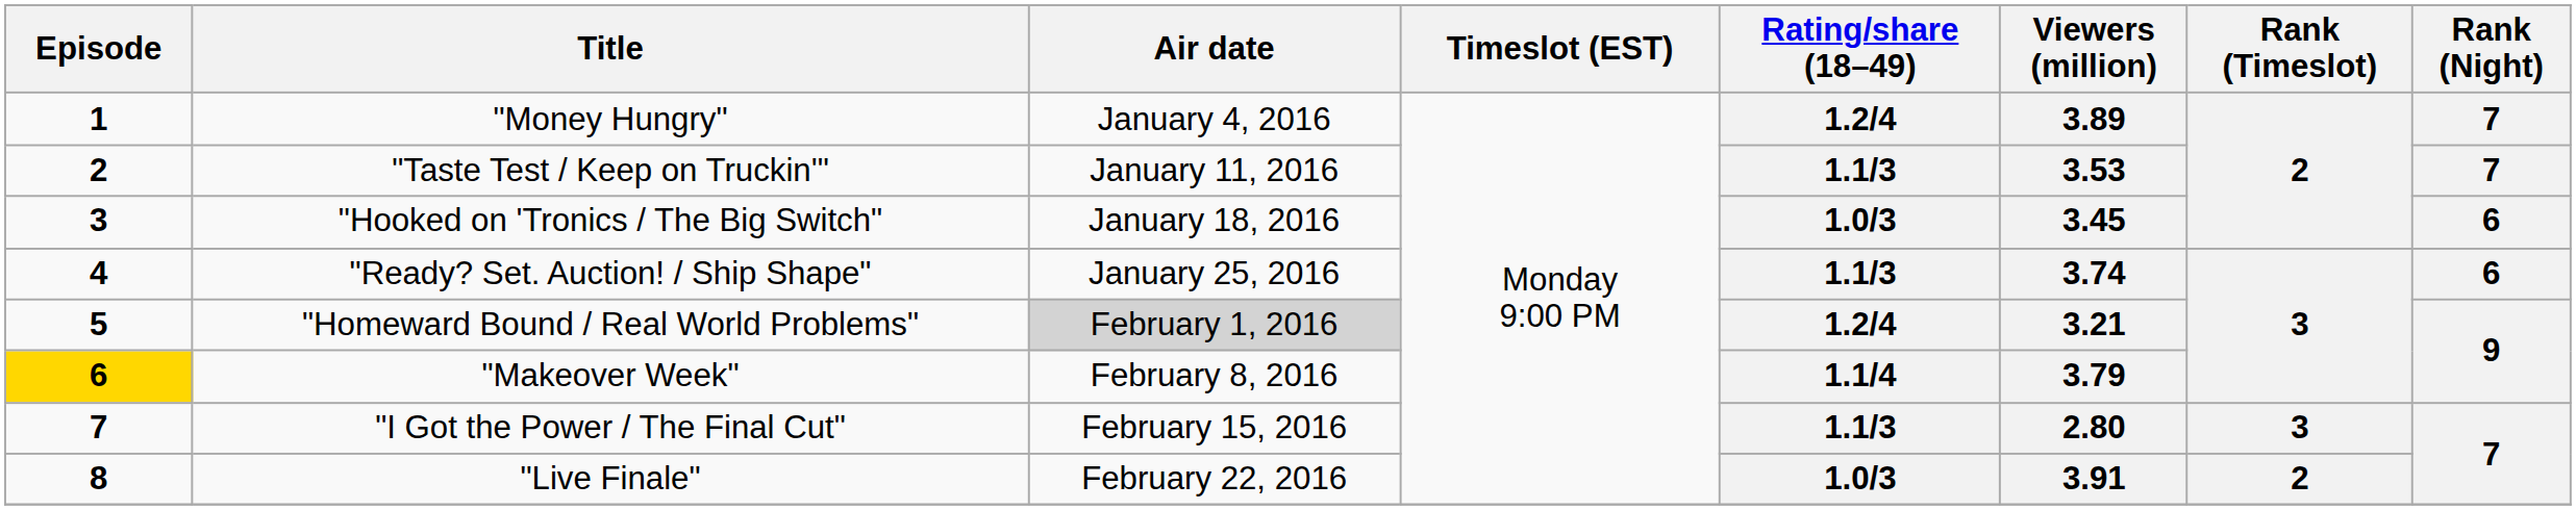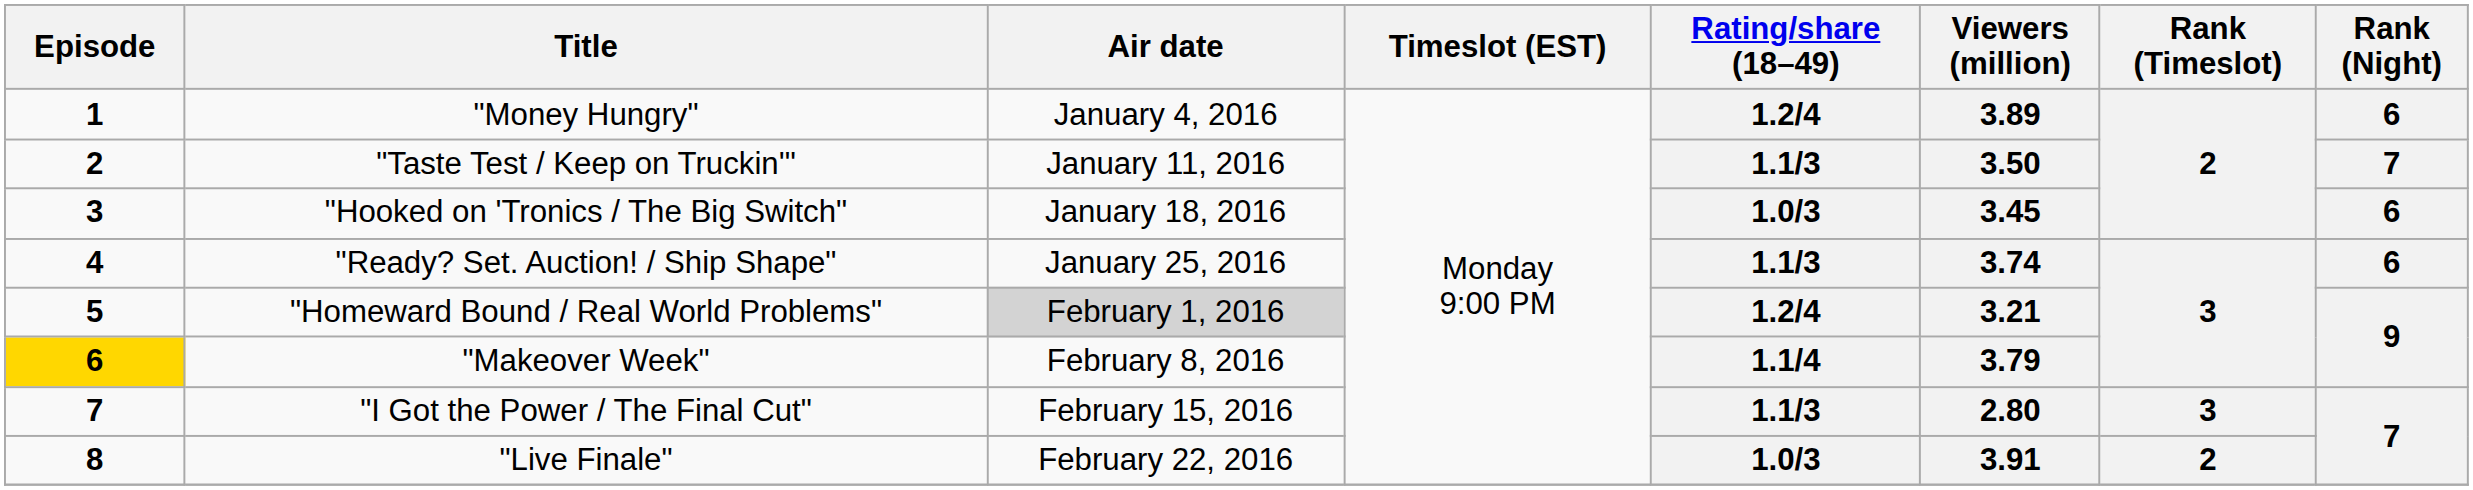"Money Hungry" | Rank (Night): 7 -> 6
"Taste Test / Keep on Truckin'" | Viewers (million): 3.53 -> 3.50
